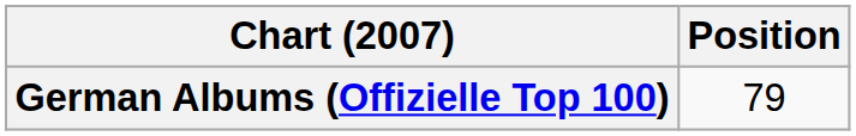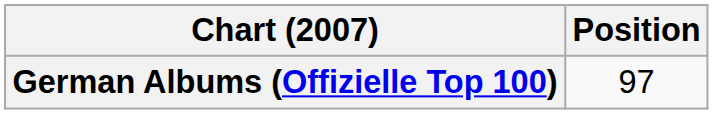German Albums (Offizielle Top 100) | Position: 79 -> 97
